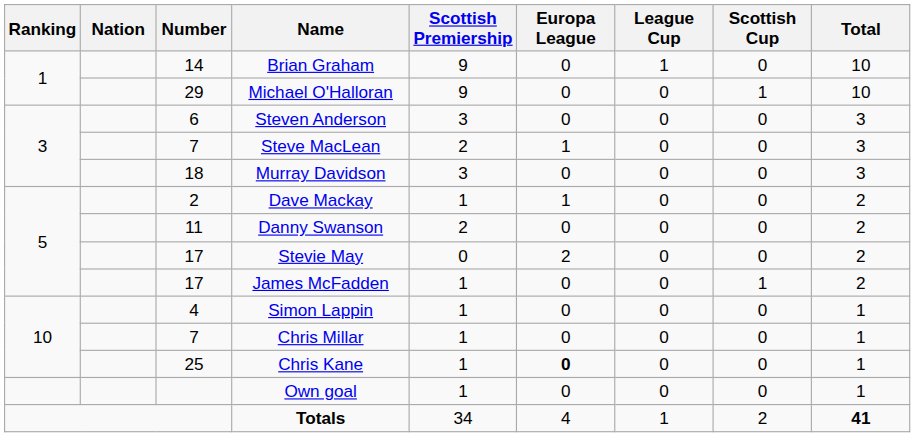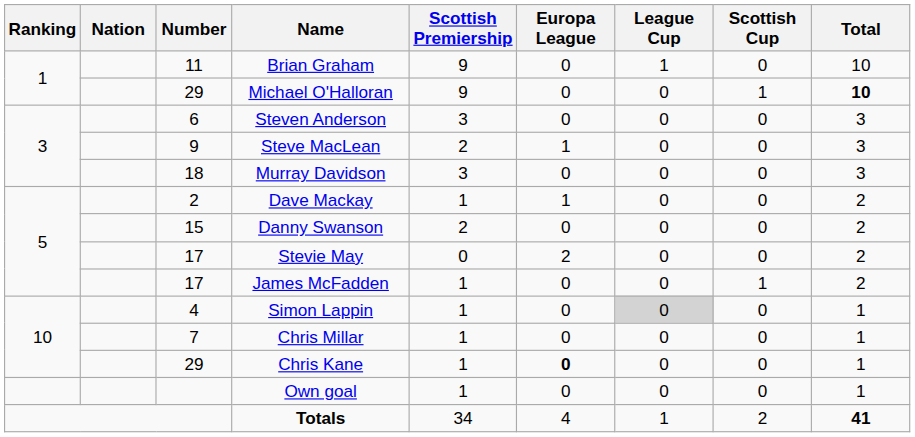Brian Graham | Number: 14 -> 11
Michael O'Halloran | Total: normal -> bold
Steve MacLean | Number: 7 -> 9
Danny Swanson | Number: 11 -> 15
Simon Lappin | League Cup: no background -> lightgrey background
Chris Kane | Number: 25 -> 29
